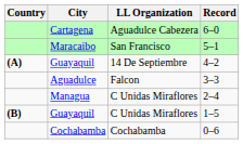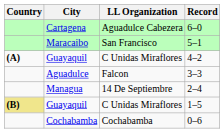4–2 | LL Organization: 14 De Septiembre -> C Unidas Miraflores
2–4 | LL Organization: C Unidas Miraflores -> 14 De Septiembre
1–5 | Country: no background -> khaki background
